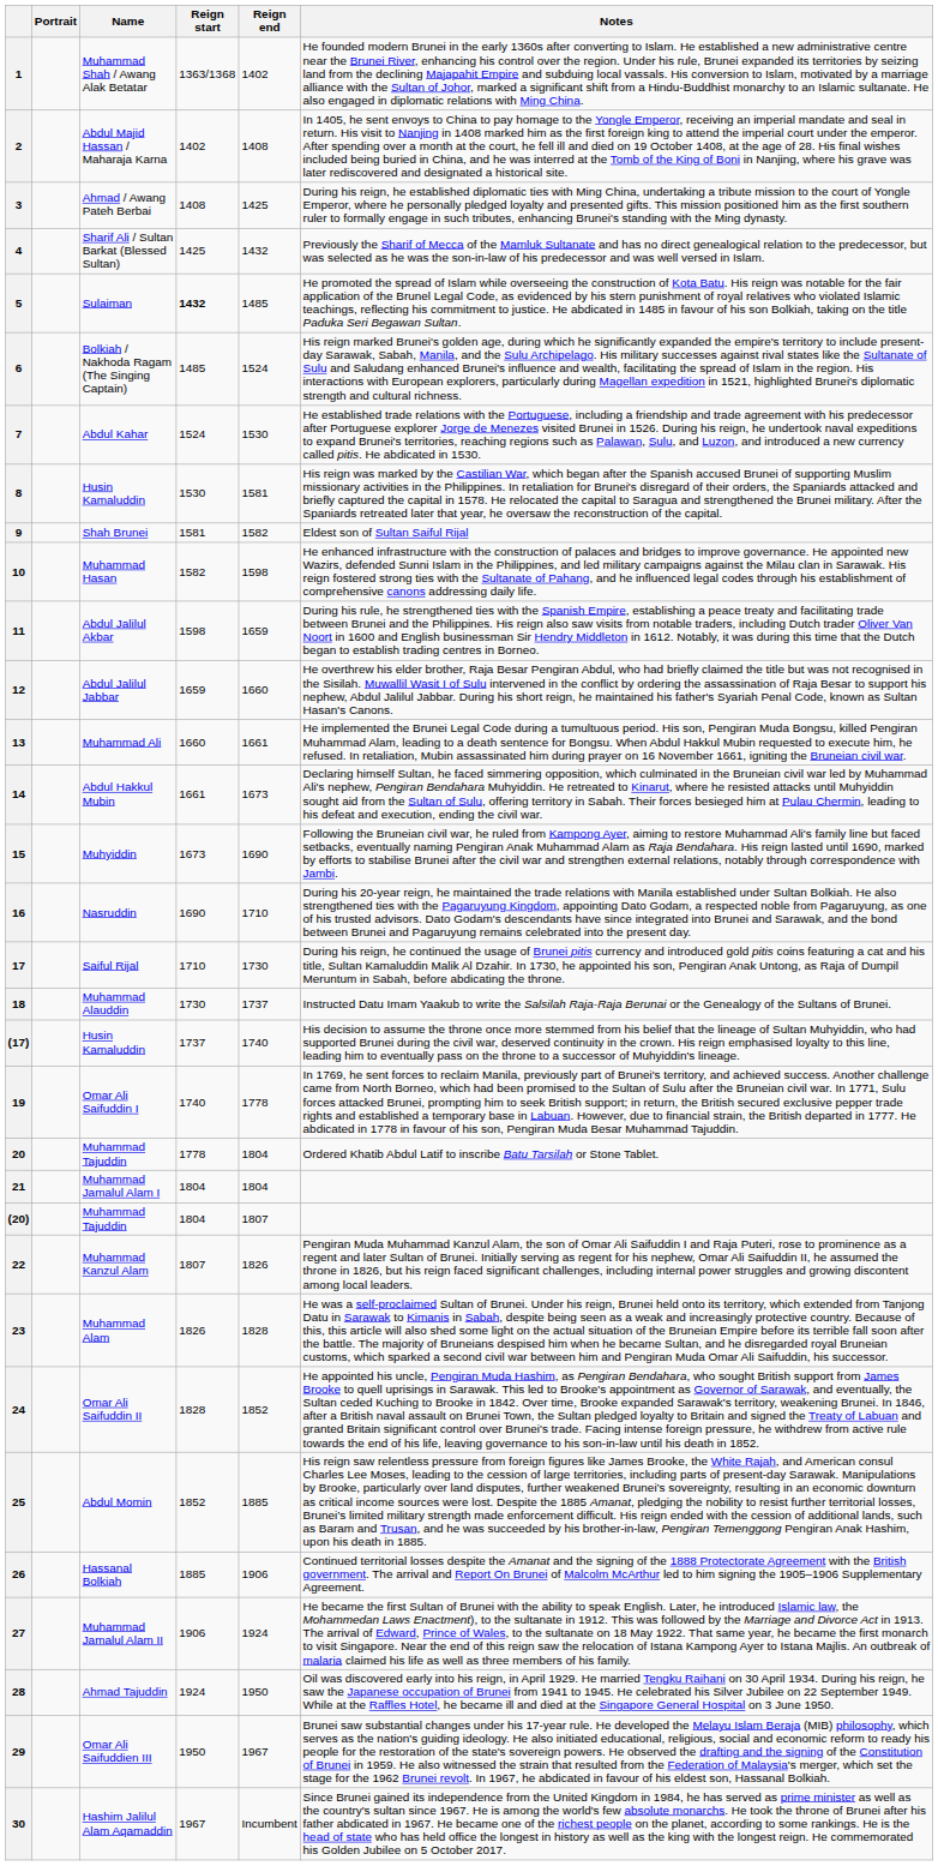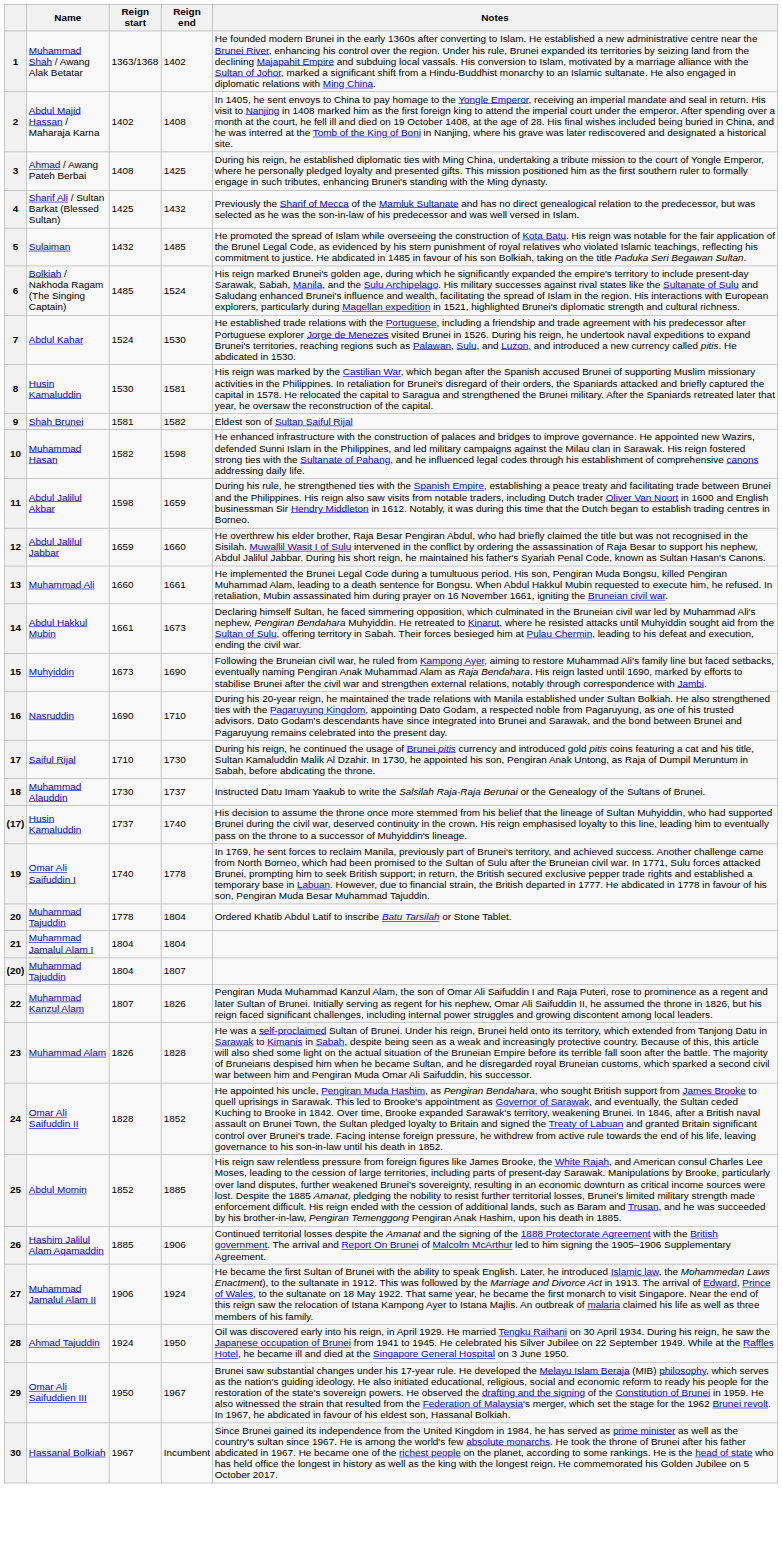- column: Portrait
5 | Reign start: bold -> normal
26 | Name: Hassanal Bolkiah -> Hashim Jalilul Alam Aqamaddin
30 | Name: Hashim Jalilul Alam Aqamaddin -> Hassanal Bolkiah
